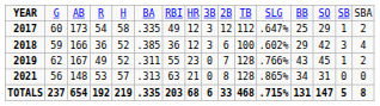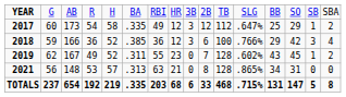2018 | column 12: .602% -> .766%
2019 | column 12: .766% -> .602%
